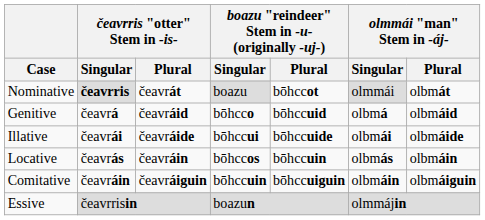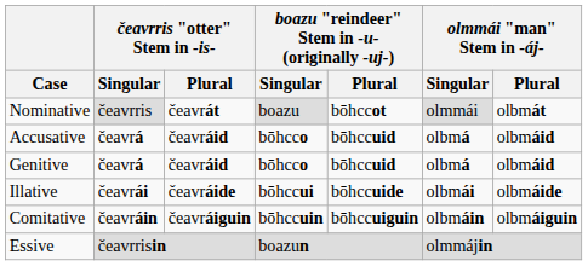Nominative | čeavrris "otter" Stem in -is- / Singular: bold -> normal
+ row: Accusative | čeavrá | čeavráid | bōhcco | bōhccuid | olbmá | olbmáid
- row: Locative | čeavrás | čeavráin | bōhccos | bōhccuin | olbmás | olbmáin
